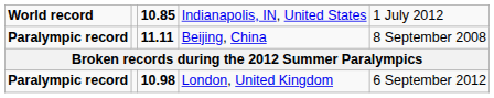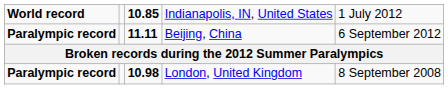Beijing, China | column 5: 8 September 2008 -> 6 September 2012
London, United Kingdom | column 5: 6 September 2012 -> 8 September 2008
